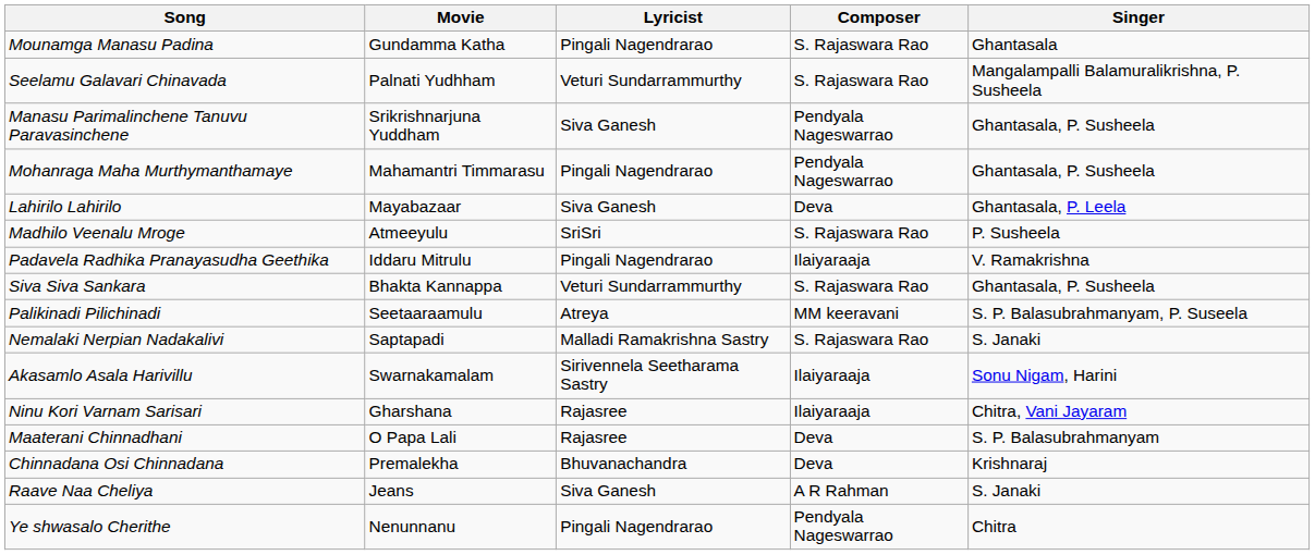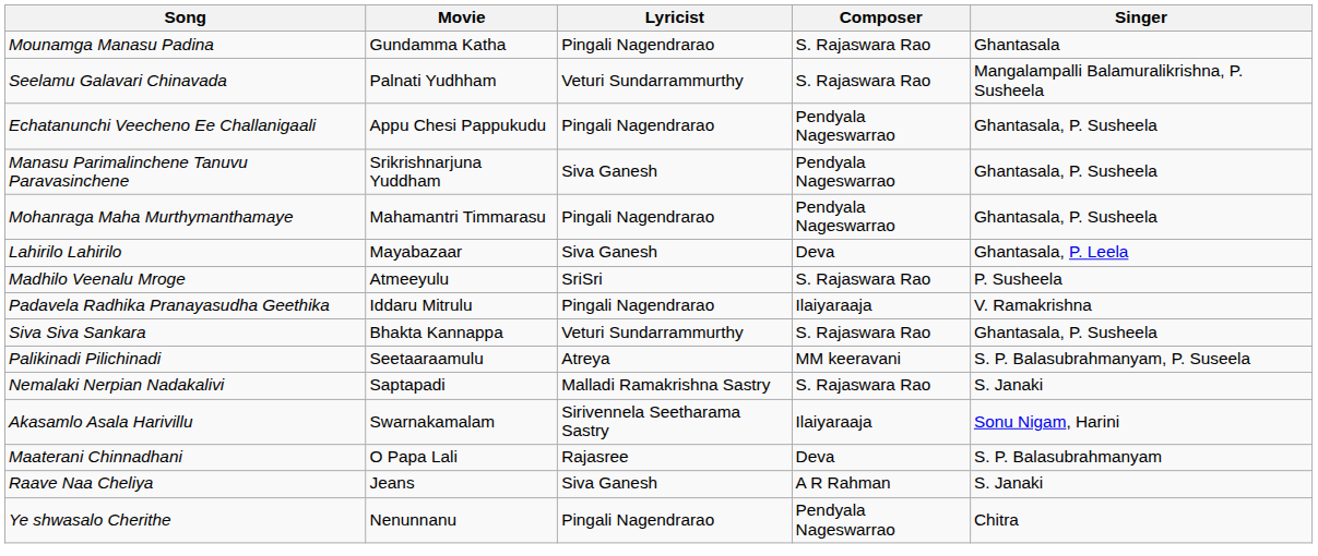+ row: Echatanunchi Veecheno Ee Challanigaali | Appu Chesi Pappukudu | Pingali Nagendrarao | Pendyala Nageswarrao | Ghantasala, P. Susheela
- row: Ninu Kori Varnam Sarisari | Gharshana | Rajasree | Ilaiyaraaja | Chitra, Vani Jayaram
- row: Chinnadana Osi Chinnadana | Premalekha | Bhuvanachandra | Deva | Krishnaraj
